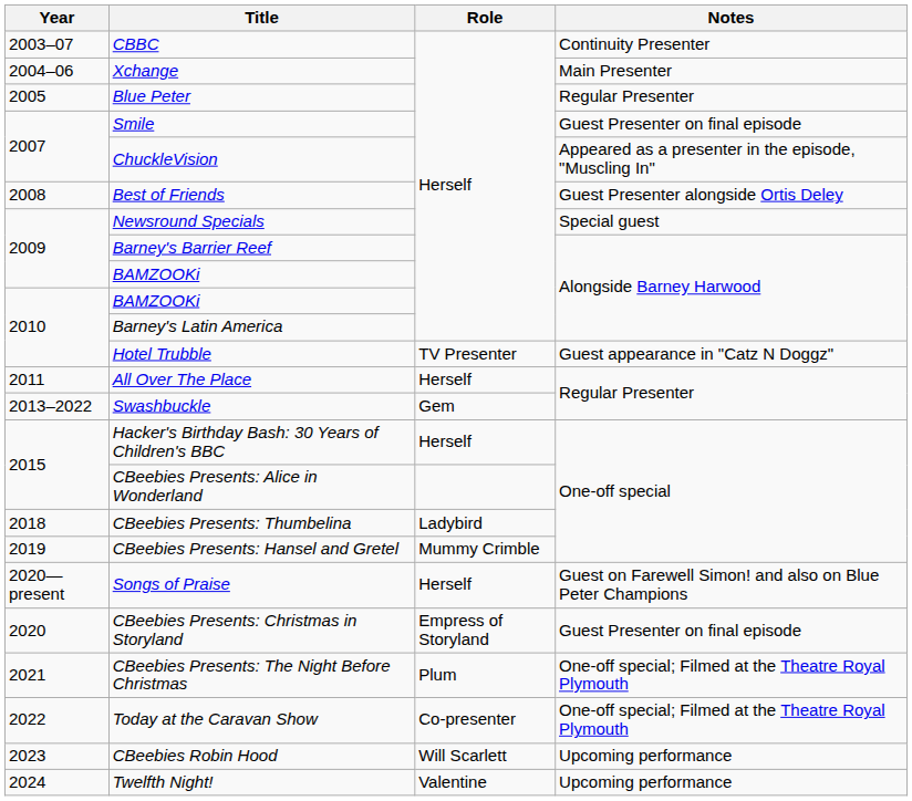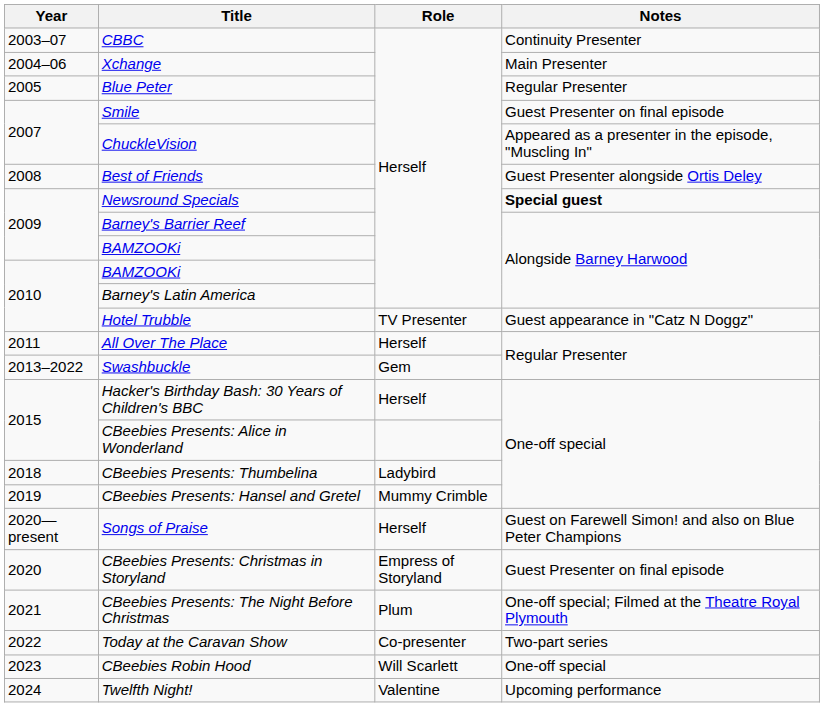Newsround Specials | Notes: normal -> bold
Today at the Caravan Show | Notes: One-off special; Filmed at the Theatre Royal Plymouth -> Two-part series
CBeebies Robin Hood | Notes: Upcoming performance -> One-off special
